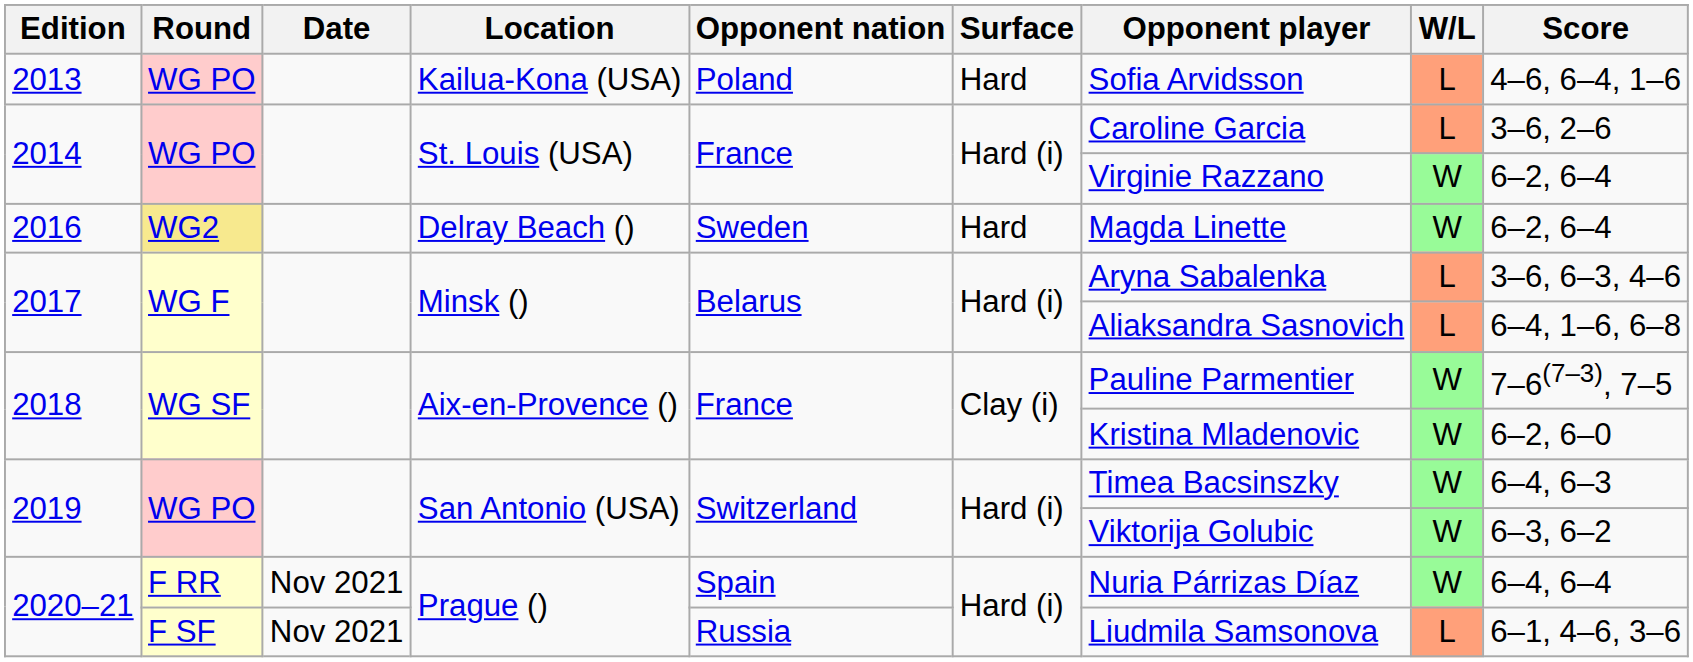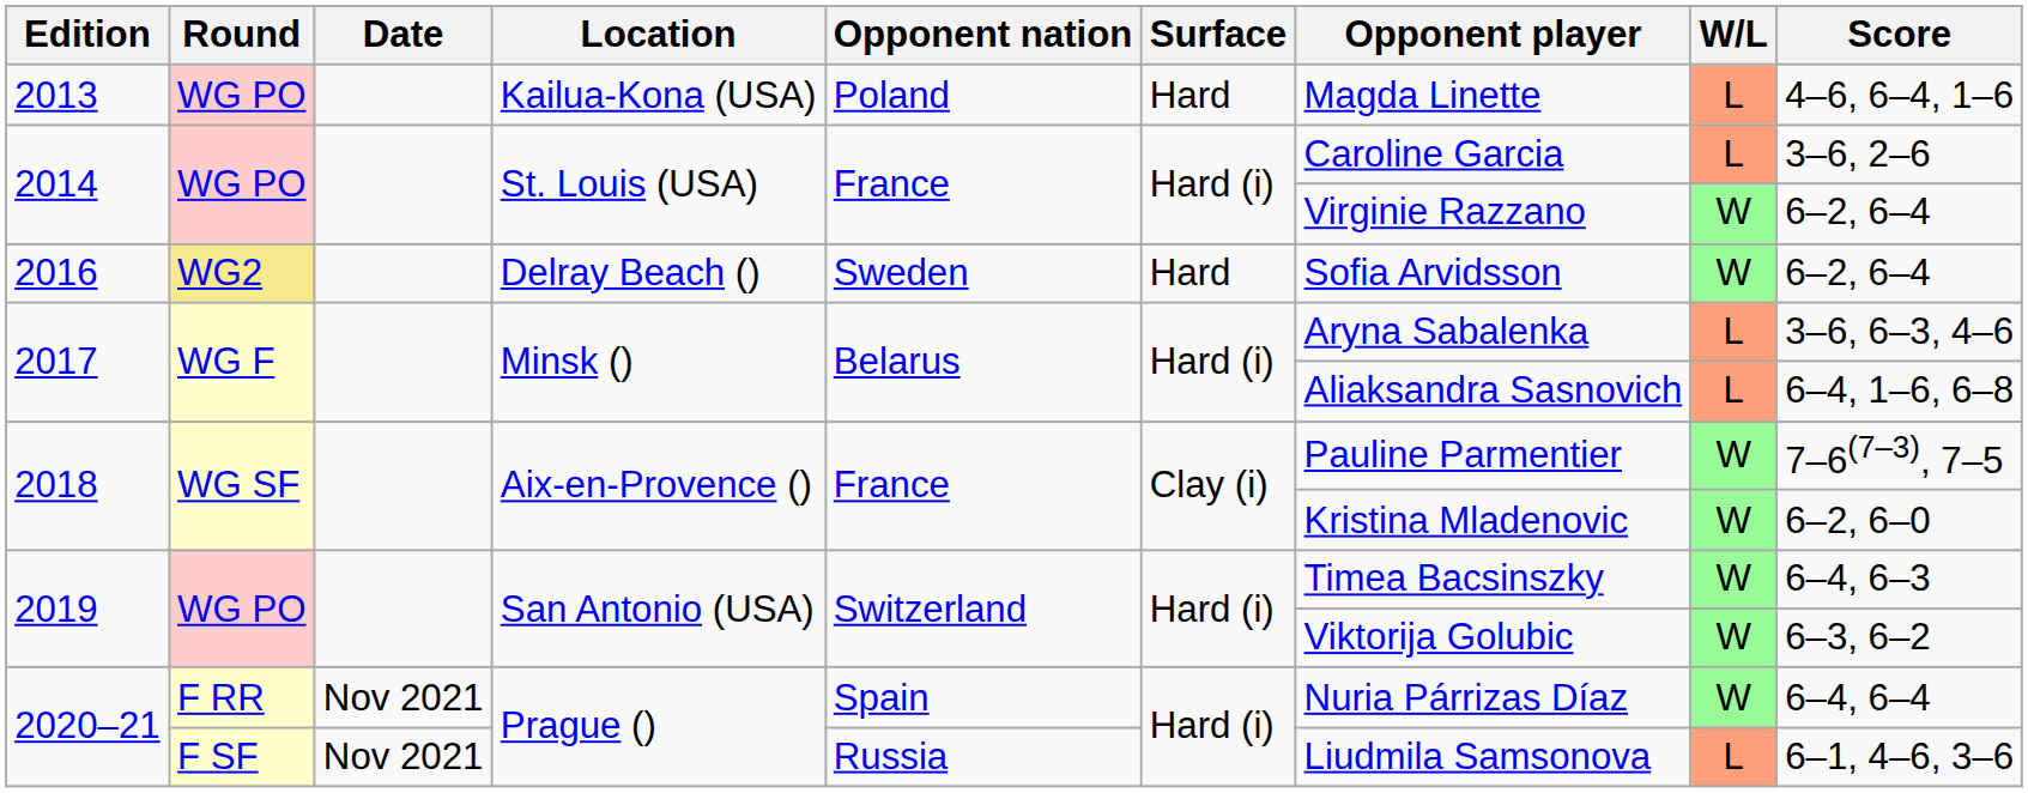2013 | Opponent player: Sofia Arvidsson -> Magda Linette
2016 | Opponent player: Magda Linette -> Sofia Arvidsson
